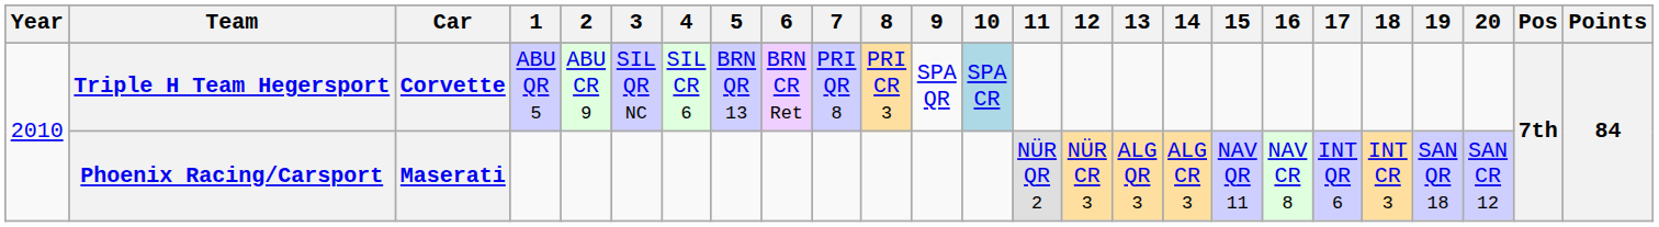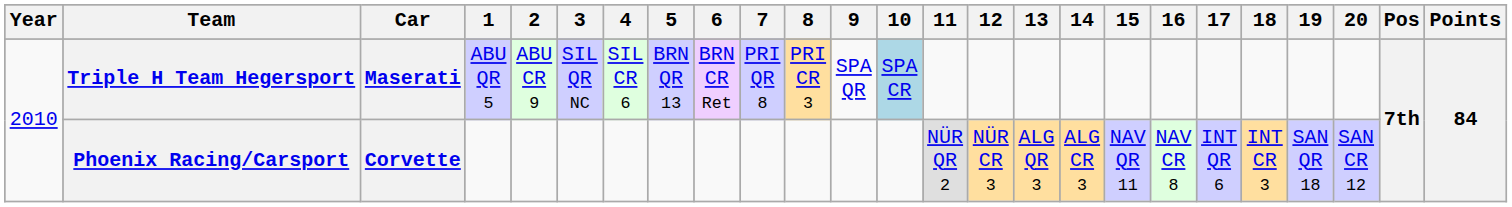Triple H Team Hegersport | Car: Corvette -> Maserati
Phoenix Racing/Carsport | Car: Maserati -> Corvette
